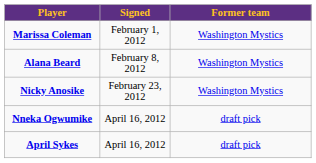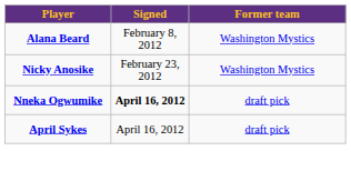- row: Marissa Coleman | February 1, 2012 | Washington Mystics
Nneka Ogwumike | Signed: normal -> bold
